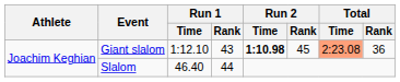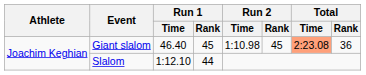Giant slalom | Run 1 / Time: 1:12.10 -> 46.40
Giant slalom | Run 1 / Rank: 43 -> 45
Giant slalom | Run 2 / Time: bold -> normal
Slalom | Run 1 / Time: 46.40 -> 1:12.10
